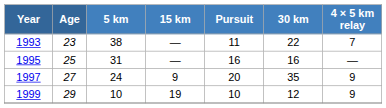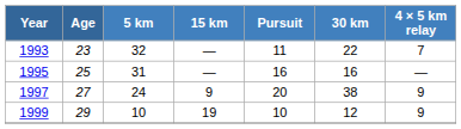1993 | 5 km: 38 -> 32
1997 | 30 km: 35 -> 38
